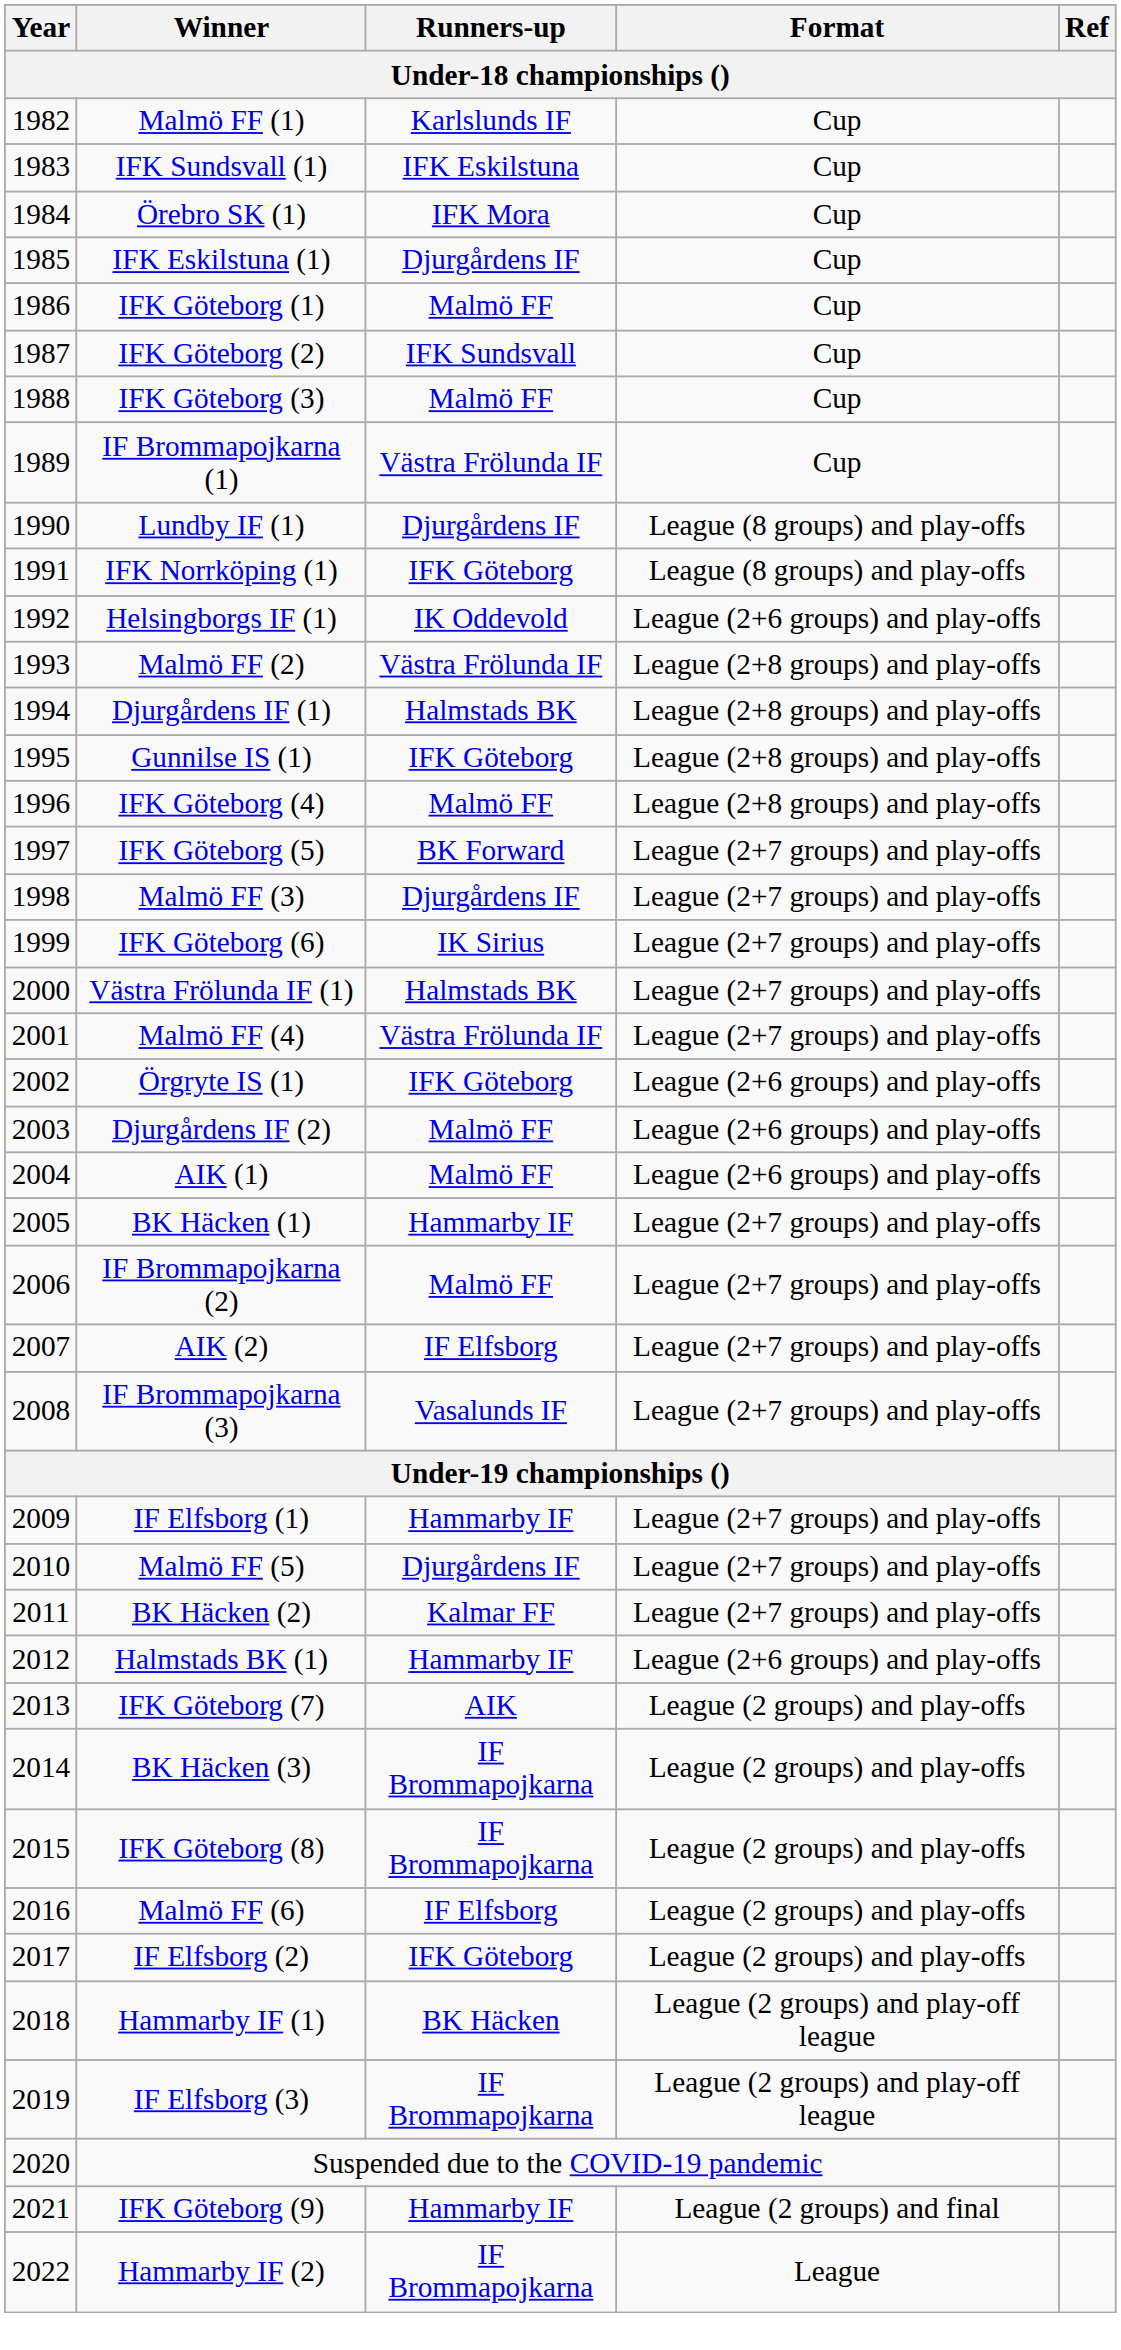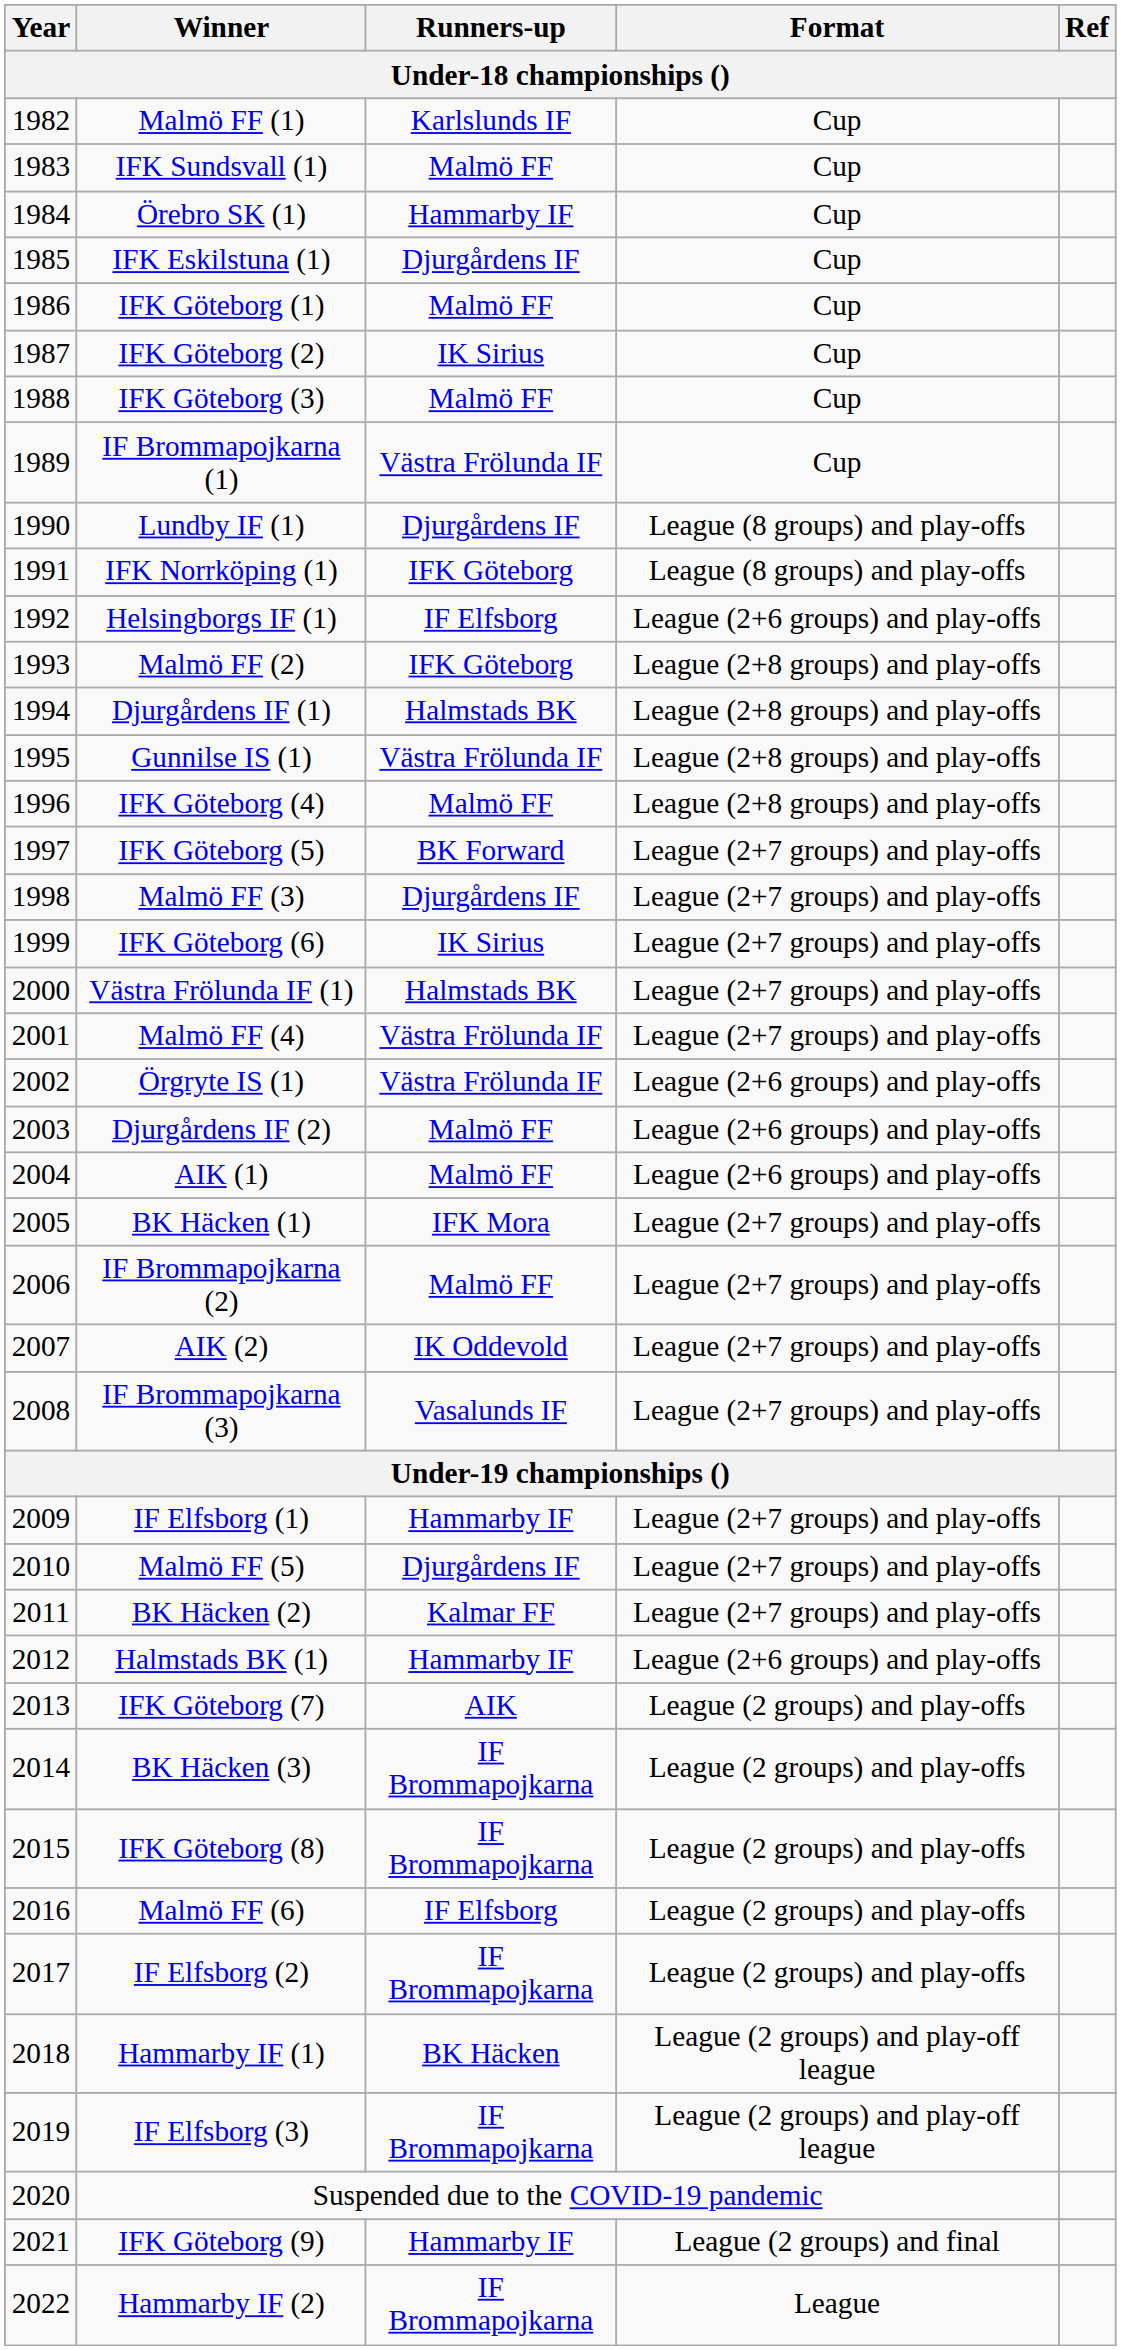IFK Sundsvall (1) | Runners-up: IFK Eskilstuna -> Malmö FF
Örebro SK (1) | Runners-up: IFK Mora -> Hammarby IF
IFK Göteborg (2) | Runners-up: IFK Sundsvall -> IK Sirius
Helsingborgs IF (1) | Runners-up: IK Oddevold -> IF Elfsborg
Malmö FF (2) | Runners-up: Västra Frölunda IF -> IFK Göteborg
Gunnilse IS (1) | Runners-up: IFK Göteborg -> Västra Frölunda IF
Örgryte IS (1) | Runners-up: IFK Göteborg -> Västra Frölunda IF
BK Häcken (1) | Runners-up: Hammarby IF -> IFK Mora
AIK (2) | Runners-up: IF Elfsborg -> IK Oddevold
IF Elfsborg (2) | Runners-up: IFK Göteborg -> IF Brommapojkarna
